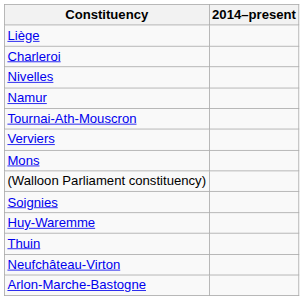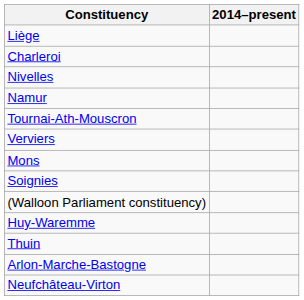rows swapped: Soignies <-> (Walloon Parliament constituency)
rows swapped: Arlon-Marche-Bastogne <-> Neufchâteau-Virton
